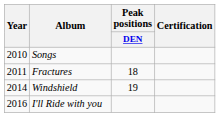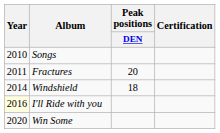Fractures | Peak positions / DEN: 18 -> 20
Windshield | Peak positions / DEN: 19 -> 18
I'll Ride with you | Year: no background -> lightyellow background
+ row: 2020 | Win Some
